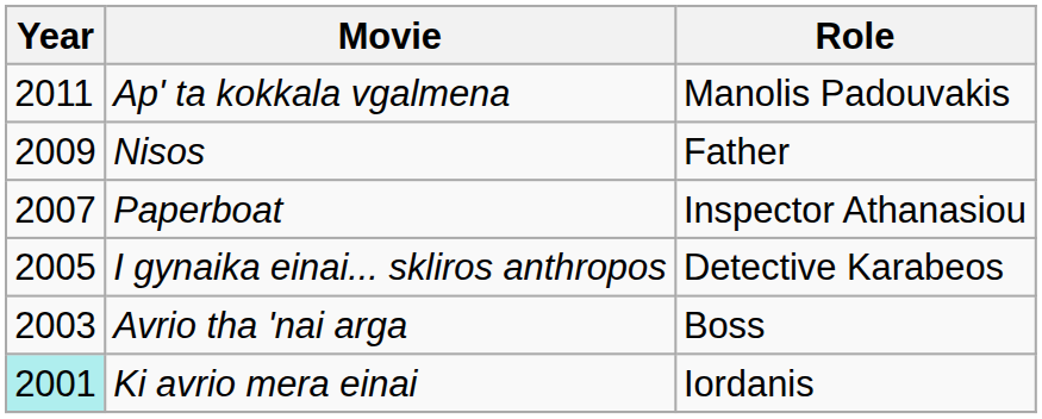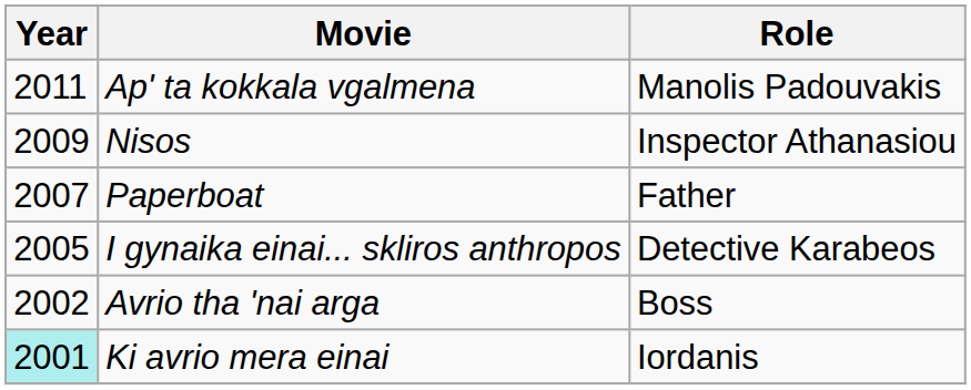Nisos | Role: Father -> Inspector Athanasiou
Paperboat | Role: Inspector Athanasiou -> Father
Avrio tha 'nai arga | Year: 2003 -> 2002
